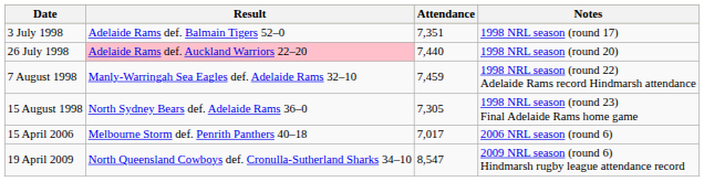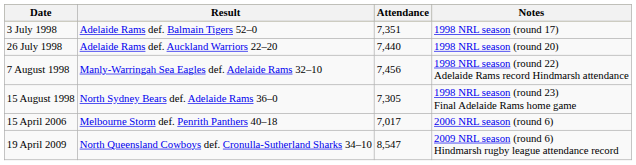26 July 1998 | Result: pink background -> no background
7 August 1998 | Attendance: 7,459 -> 7,456
